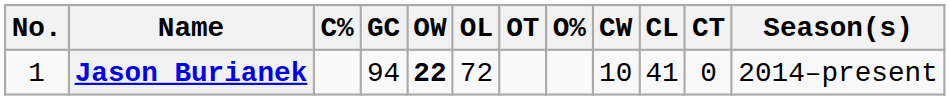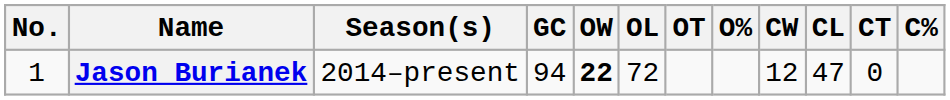columns swapped: Season(s) <-> C%
Jason Burianek | CW: 10 -> 12
Jason Burianek | CL: 41 -> 47
